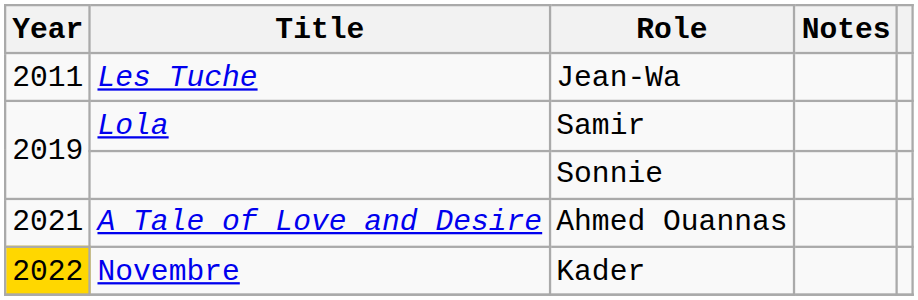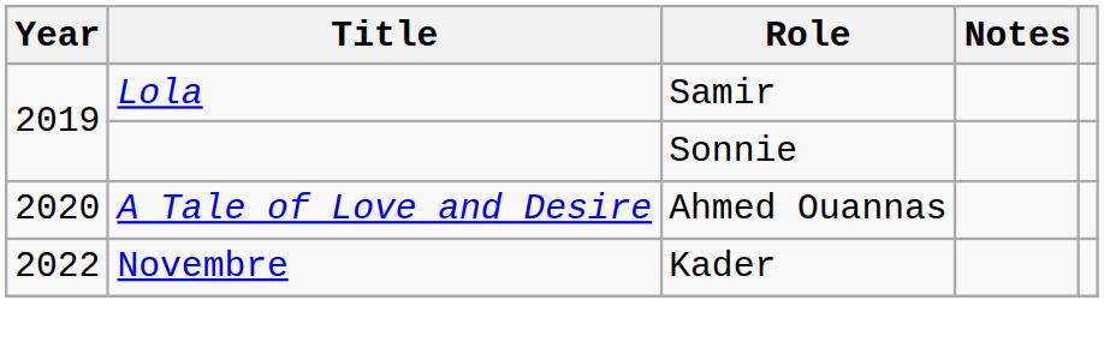- row: 2011 | Les Tuche | Jean-Wa
A Tale of Love and Desire | Year: 2021 -> 2020
Novembre | Year: gold background -> no background
